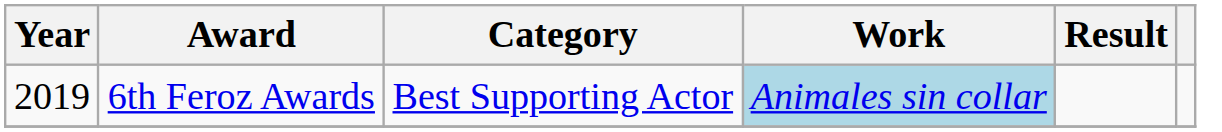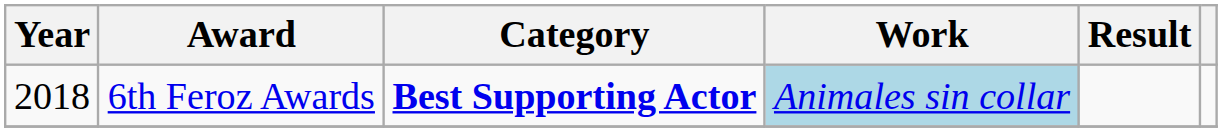6th Feroz Awards | Year: 2019 -> 2018
6th Feroz Awards | Category: normal -> bold
